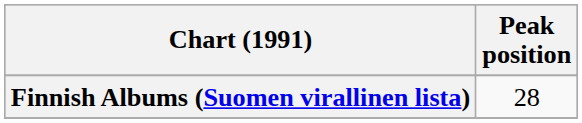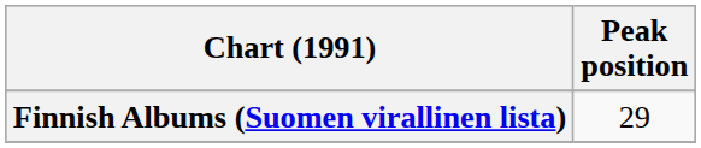Finnish Albums (Suomen virallinen lista) | Peak position: 28 -> 29
